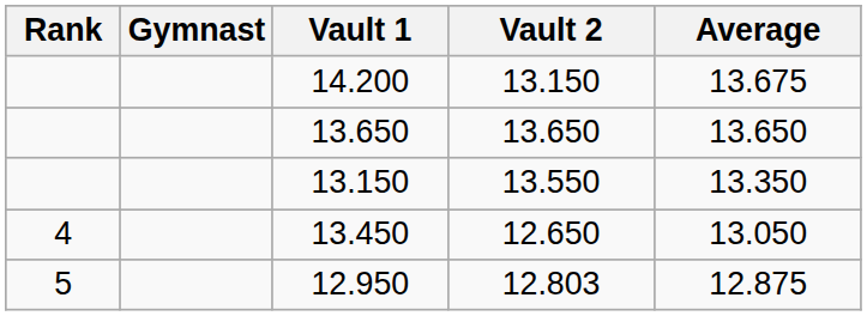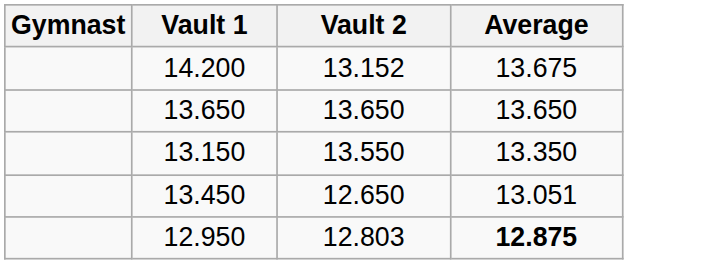- column: Rank | 4 | 5
14.200 | Vault 2: 13.150 -> 13.152
13.450 | Average: 13.050 -> 13.051
12.950 | Average: normal -> bold
